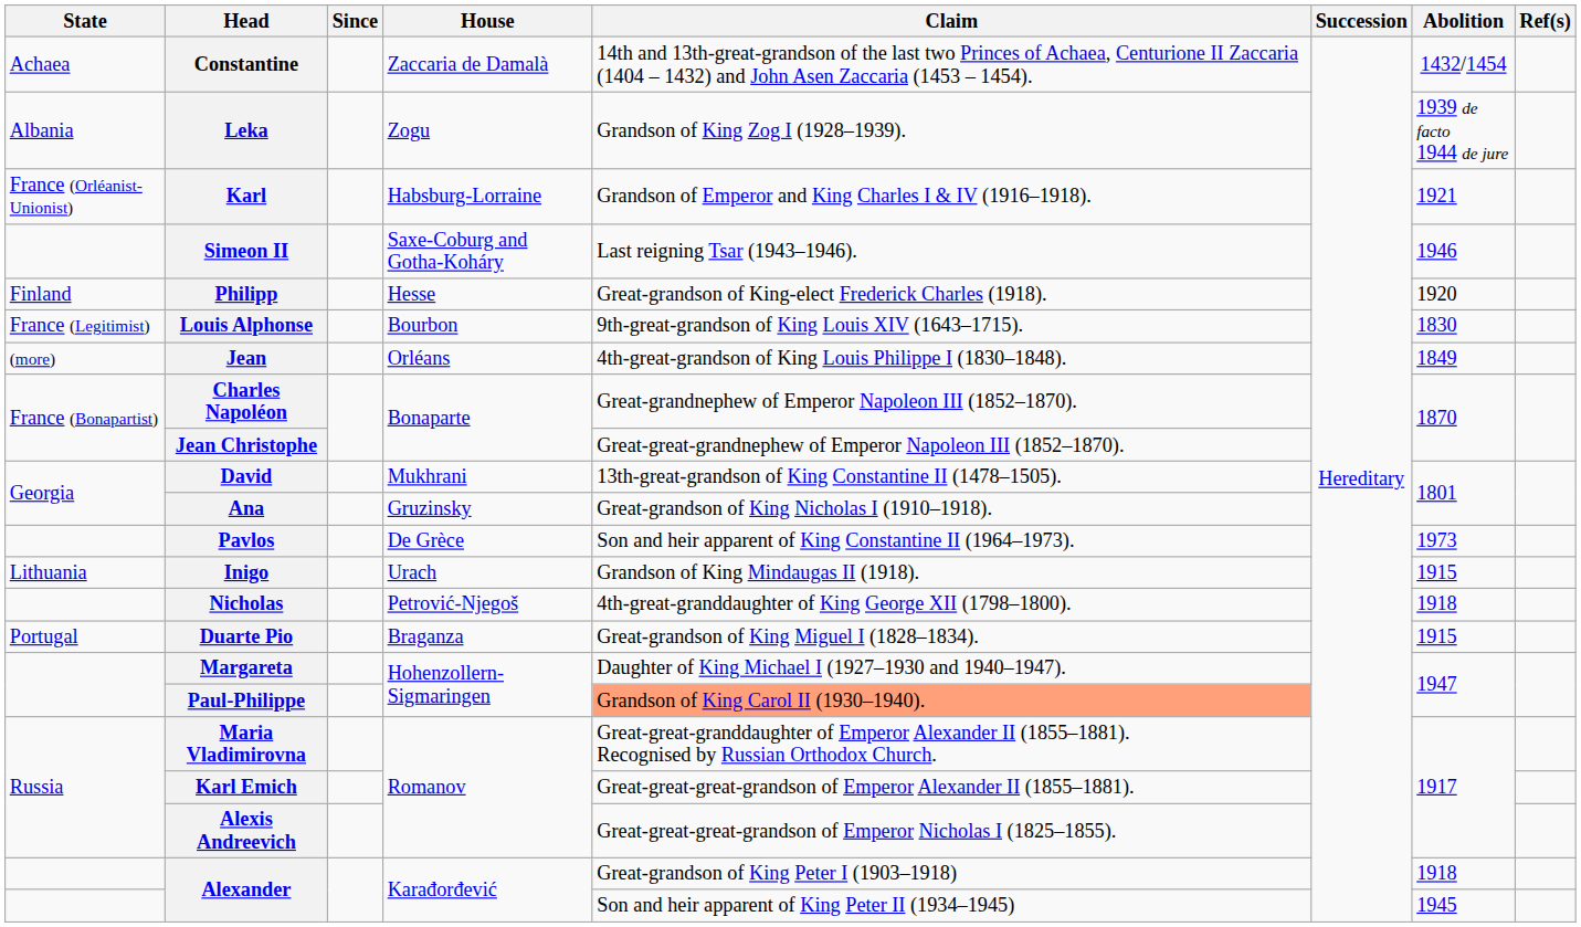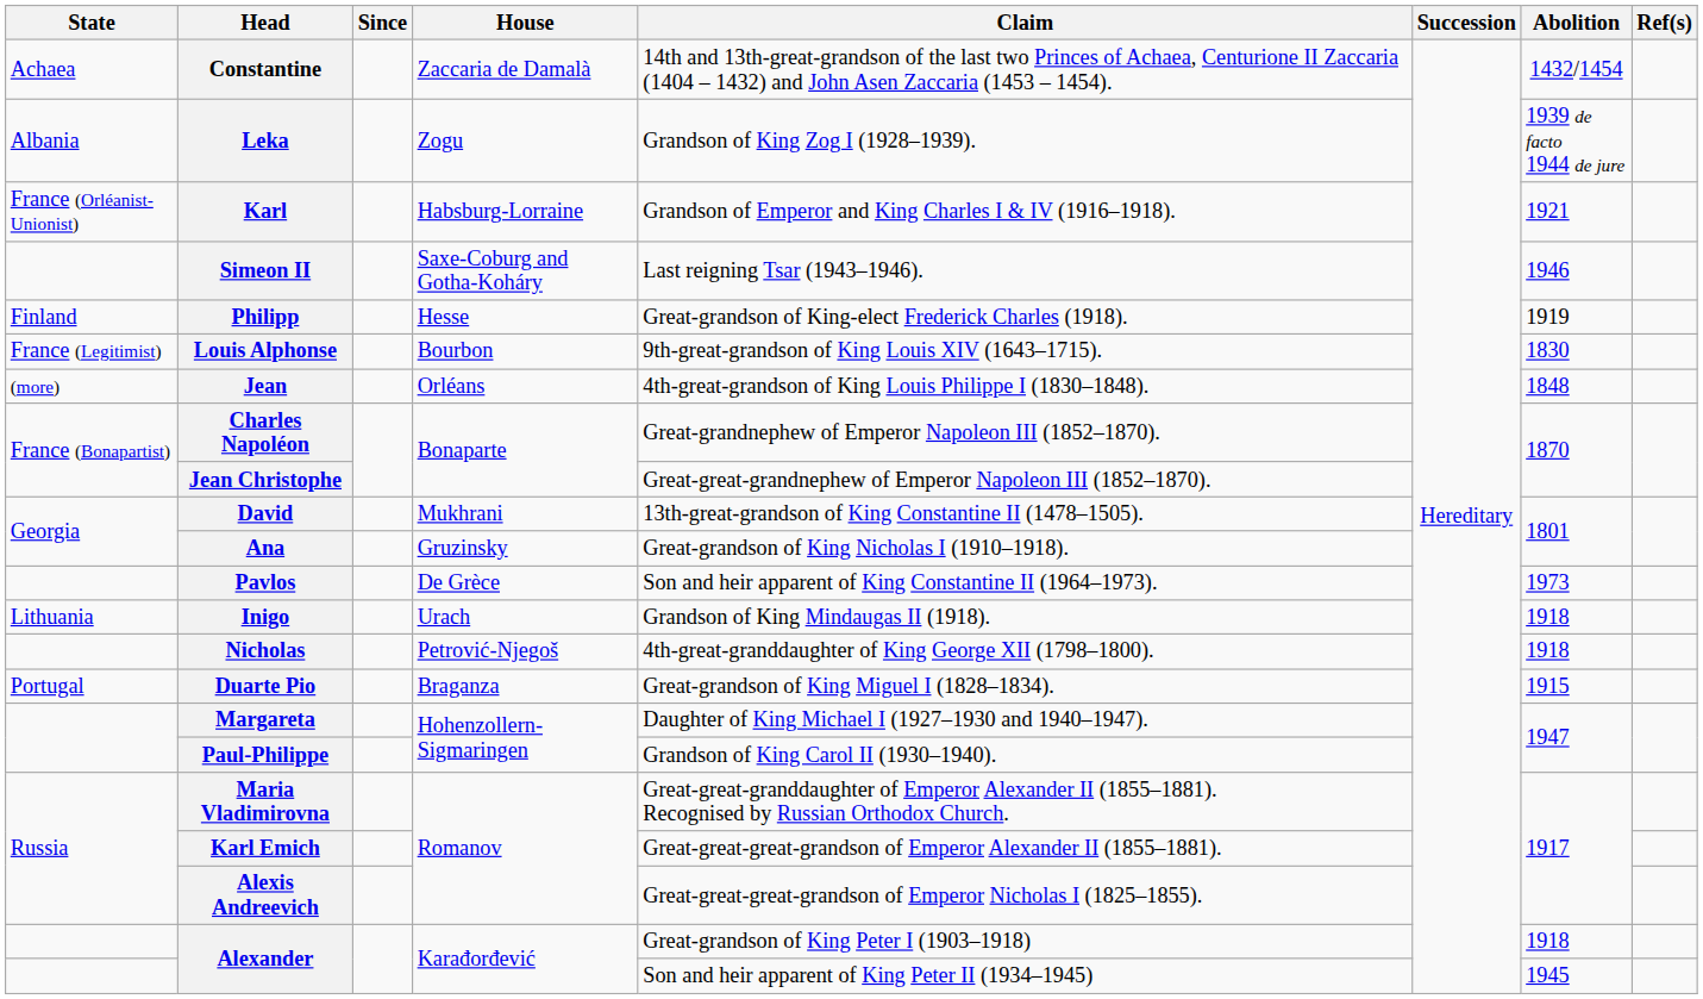Philipp | Abolition: 1920 -> 1919
Jean | Abolition: 1849 -> 1848
Inigo | Abolition: 1915 -> 1918
Paul-Philippe | Claim: lightsalmon background -> no background
